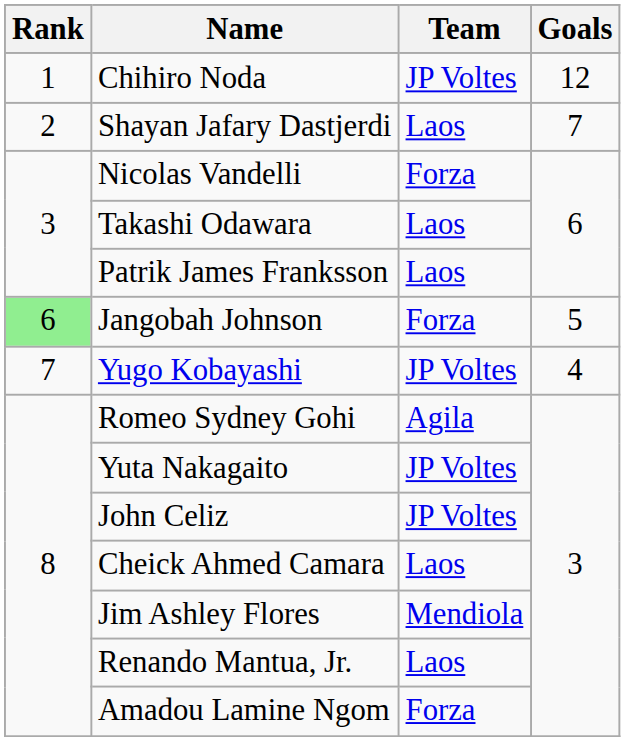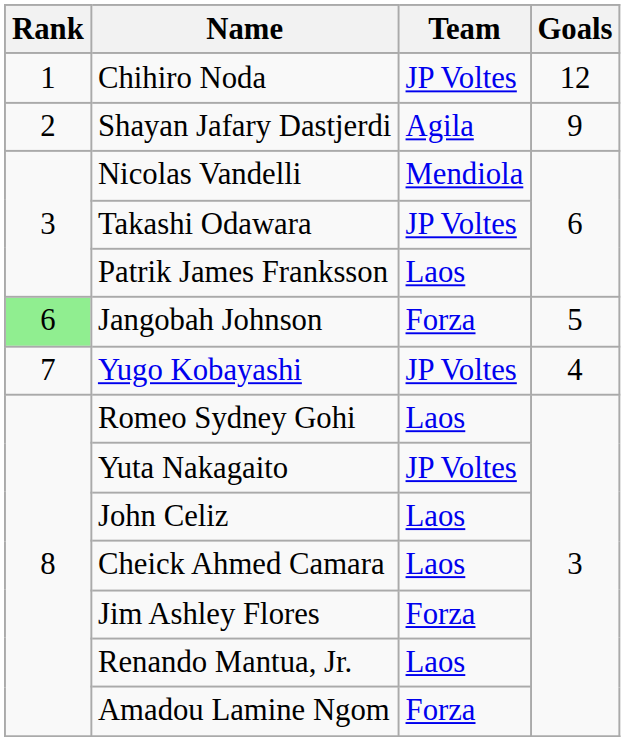Shayan Jafary Dastjerdi | Team: Laos -> Agila
Shayan Jafary Dastjerdi | Goals: 7 -> 9
Nicolas Vandelli | Team: Forza -> Mendiola
Takashi Odawara | Team: Laos -> JP Voltes
Romeo Sydney Gohi | Team: Agila -> Laos
John Celiz | Team: JP Voltes -> Laos
Jim Ashley Flores | Team: Mendiola -> Forza
